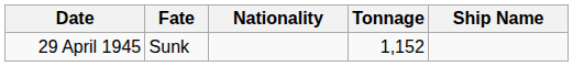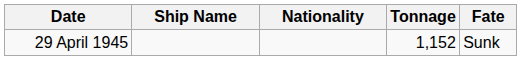columns swapped: Ship Name <-> Fate
